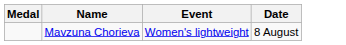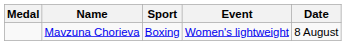+ column: Sport | Boxing
